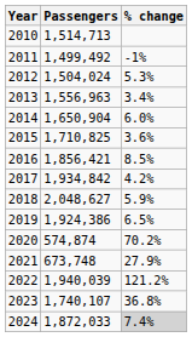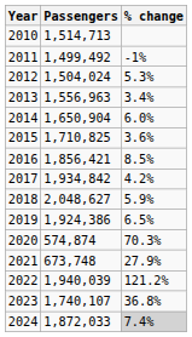2020 | % change: 70.2% -> 70.3%
